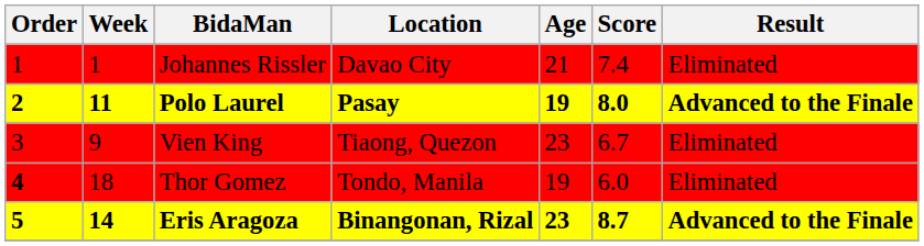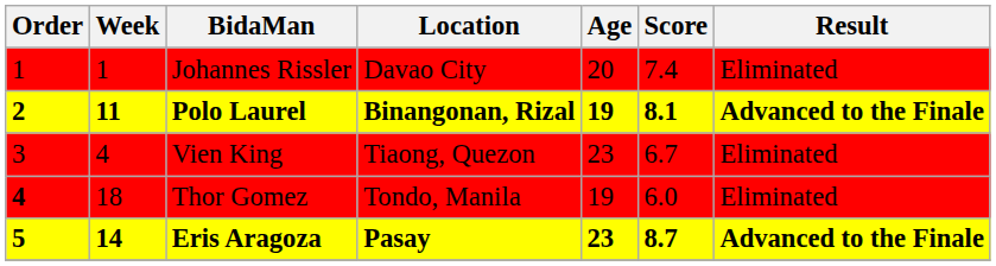Johannes Rissler | Age: 21 -> 20
Polo Laurel | Location: Pasay -> Binangonan, Rizal
Polo Laurel | Score: 8.0 -> 8.1
Vien King | Week: 9 -> 4
Eris Aragoza | Location: Binangonan, Rizal -> Pasay
